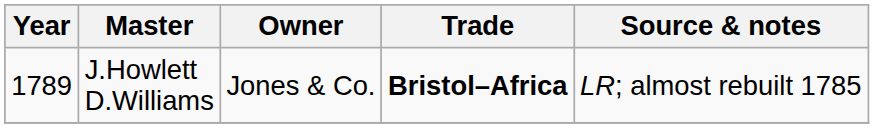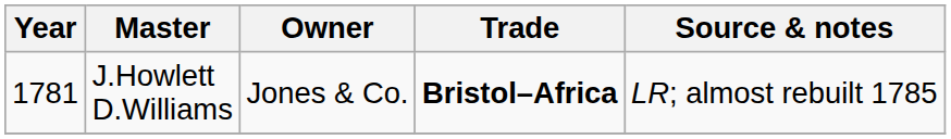J.Howlett D.Williams | Year: 1789 -> 1781
